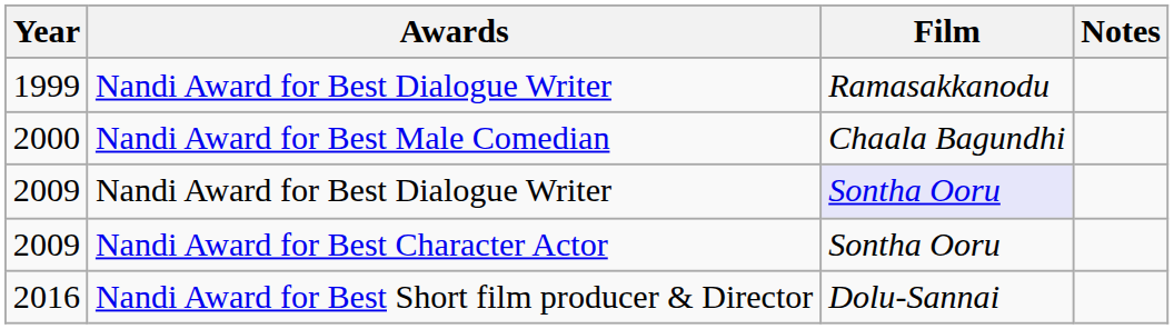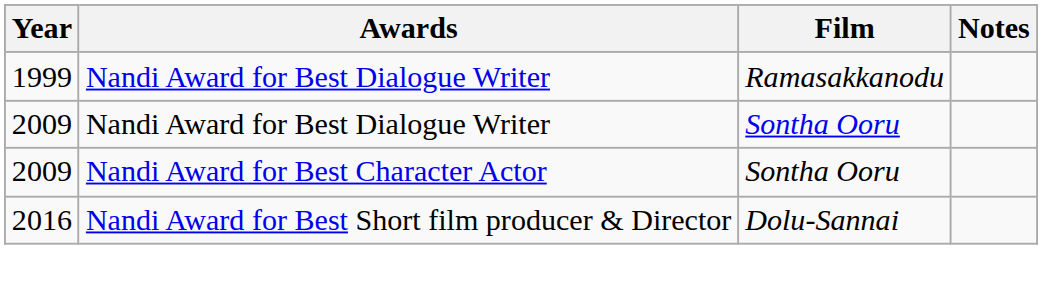- row: 2000 | Nandi Award for Best Male Comedian | Chaala Bagundhi
2009 / Nandi Award for Best Dialogue Writer | Film: lavender background -> no background
